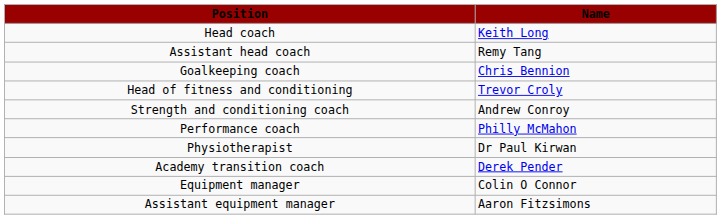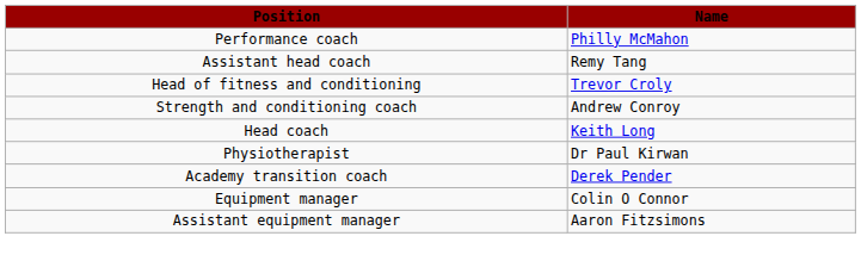rows swapped: Head coach <-> Performance coach
- row: Goalkeeping coach | Chris Bennion
